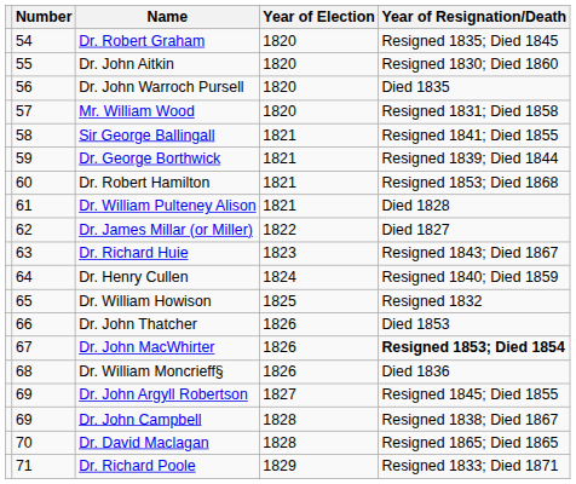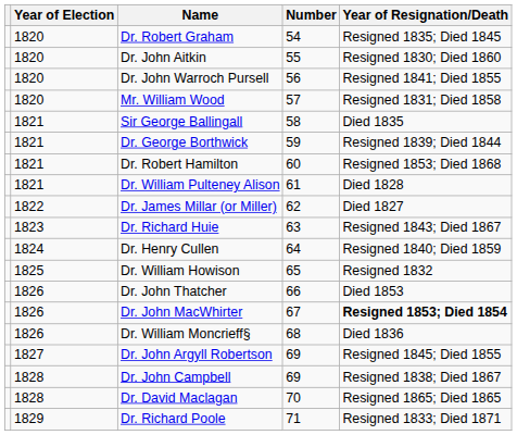columns swapped: Number <-> Year of Election
Dr. John Warroch Pursell | Year of Resignation/Death: Died 1835 -> Resigned 1841; Died 1855
Sir George Ballingall | Year of Resignation/Death: Resigned 1841; Died 1855 -> Died 1835
